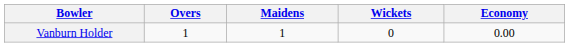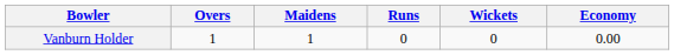+ column: Runs | 0
